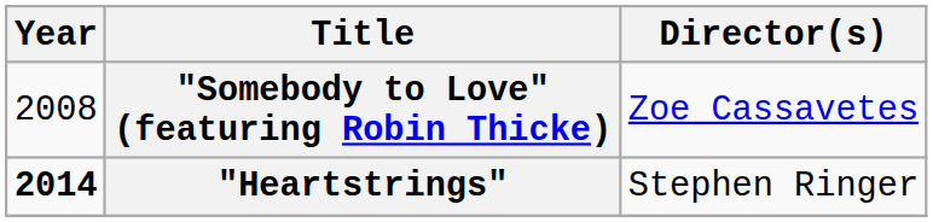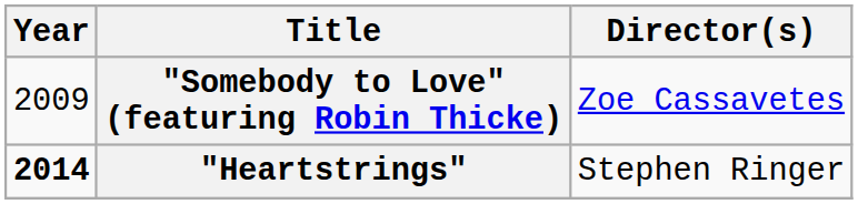"Somebody to Love" (featuring Robin Thicke) | Year: 2008 -> 2009
